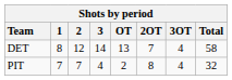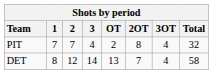rows swapped: PIT <-> DET
